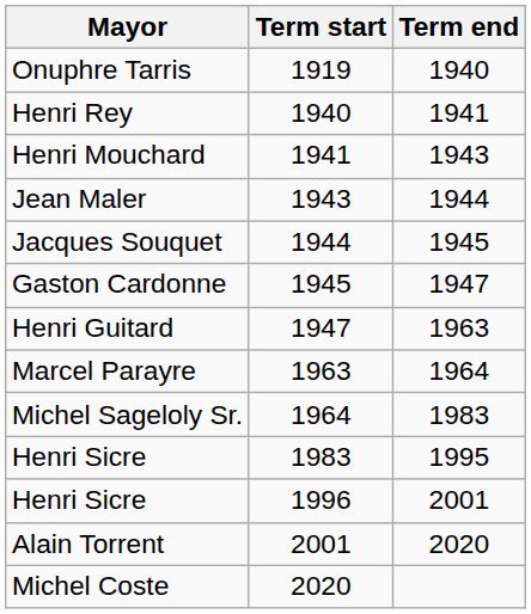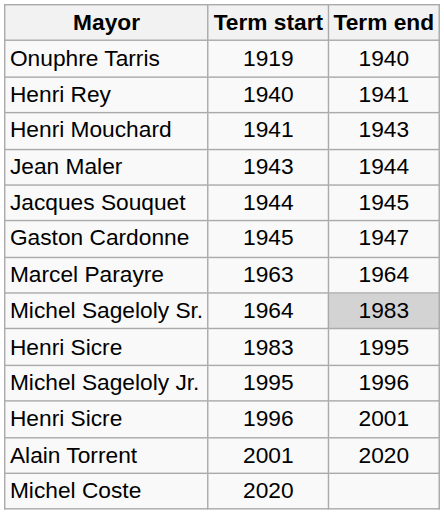- row: Henri Guitard | 1947 | 1963
Michel Sageloly Sr. | Term end: no background -> lightgrey background
+ row: Michel Sageloly Jr. | 1995 | 1996
